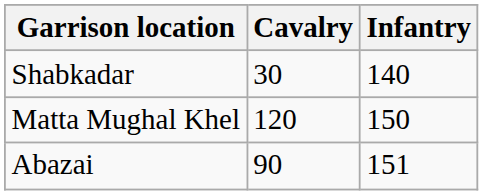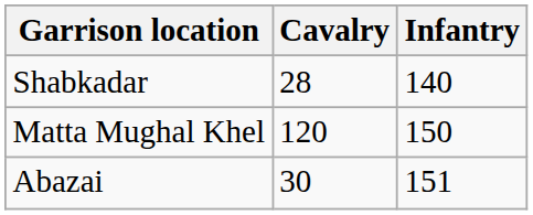Shabkadar | Cavalry: 30 -> 28
Abazai | Cavalry: 90 -> 30
